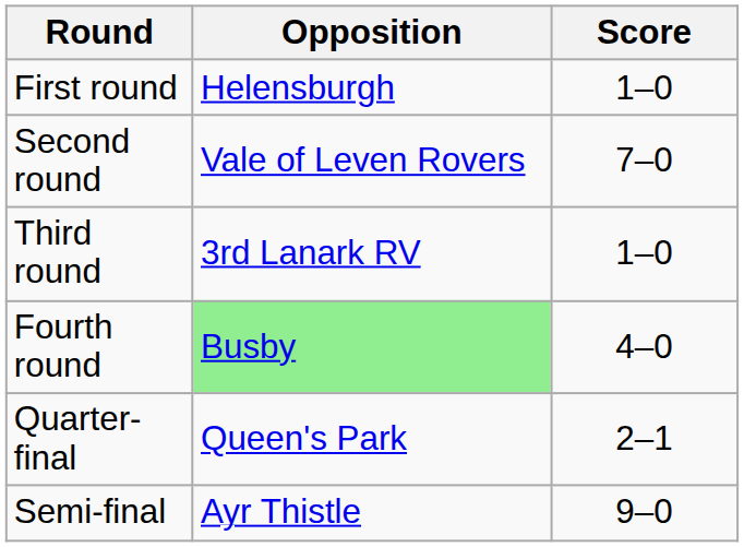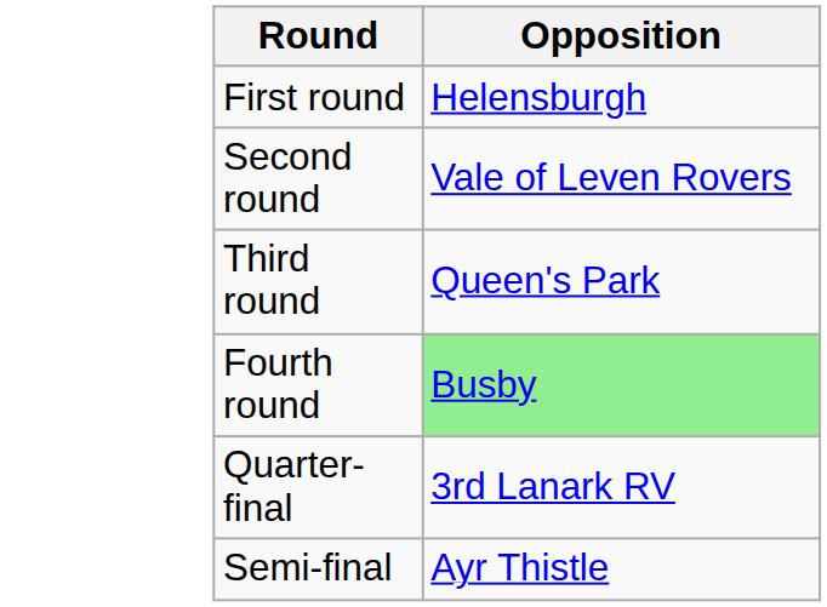- column: Score | 1–0 | 7–0 | 1–0 | 4–0 | 2–1 | 9–0
Third round | Opposition: 3rd Lanark RV -> Queen's Park
Quarter-final | Opposition: Queen's Park -> 3rd Lanark RV
